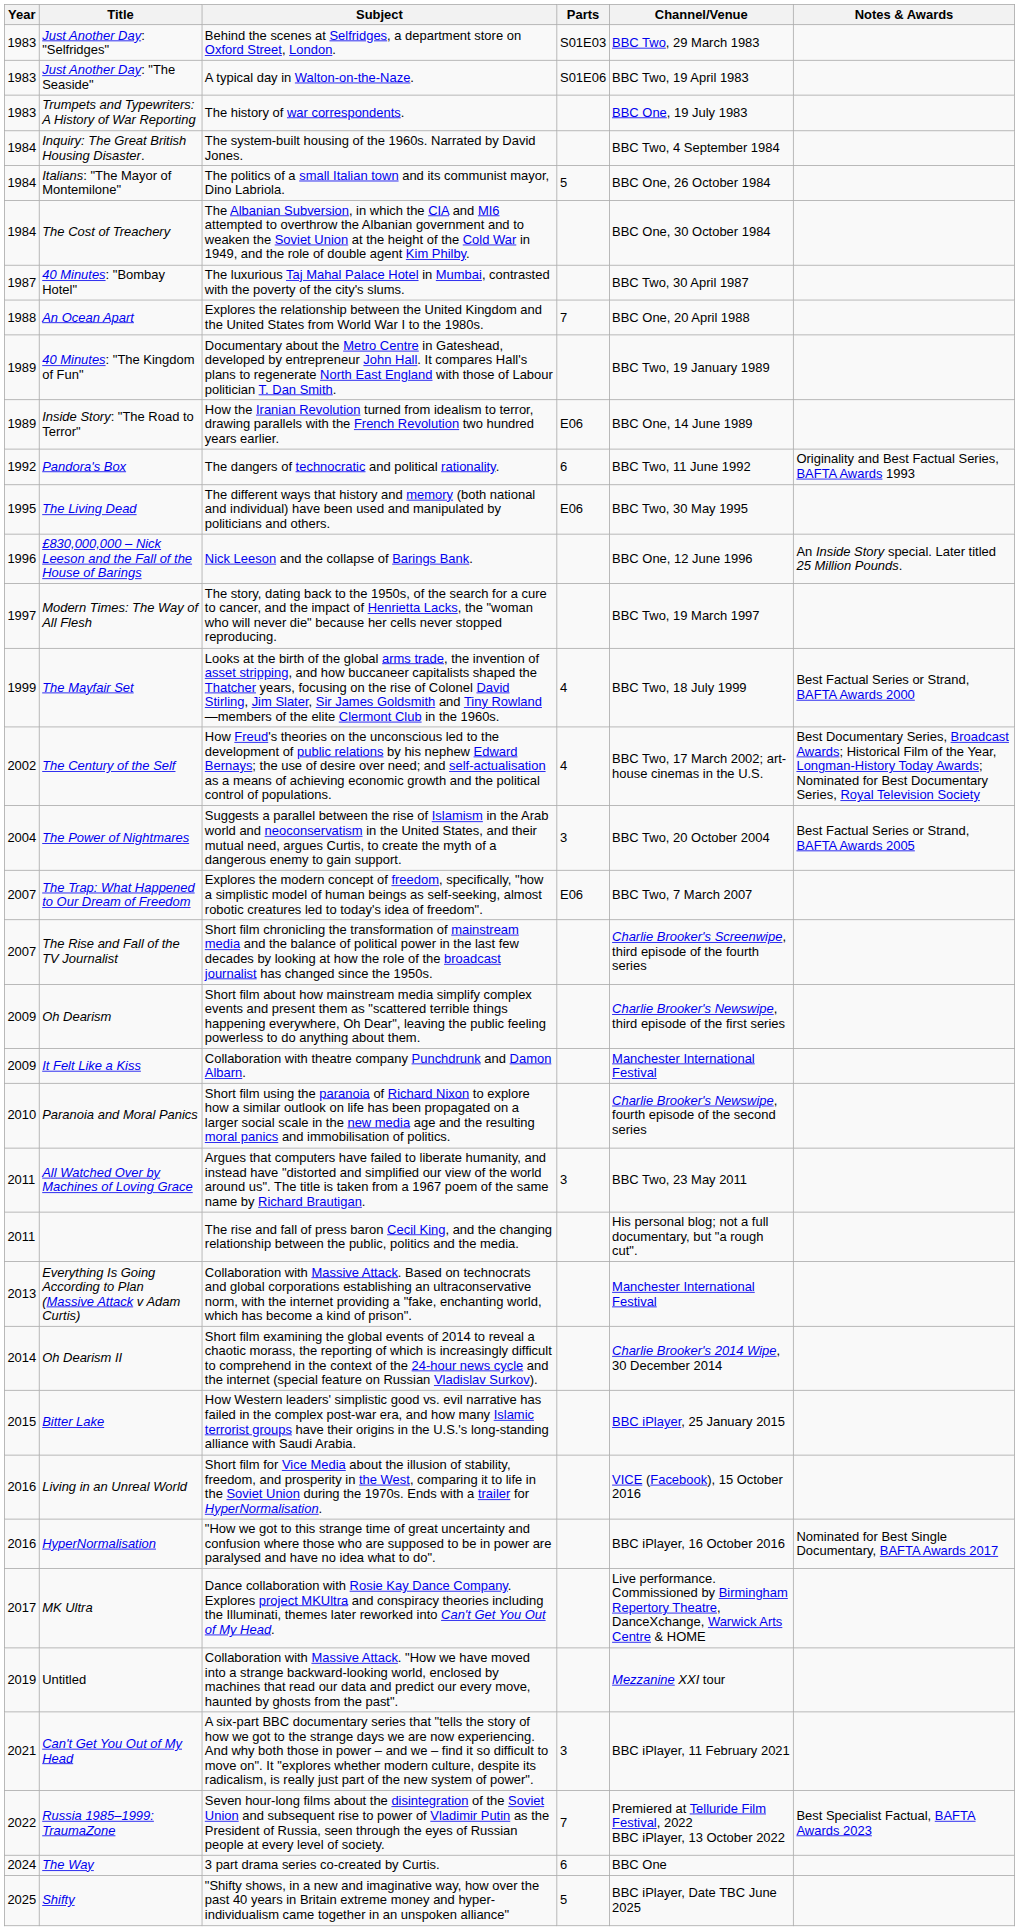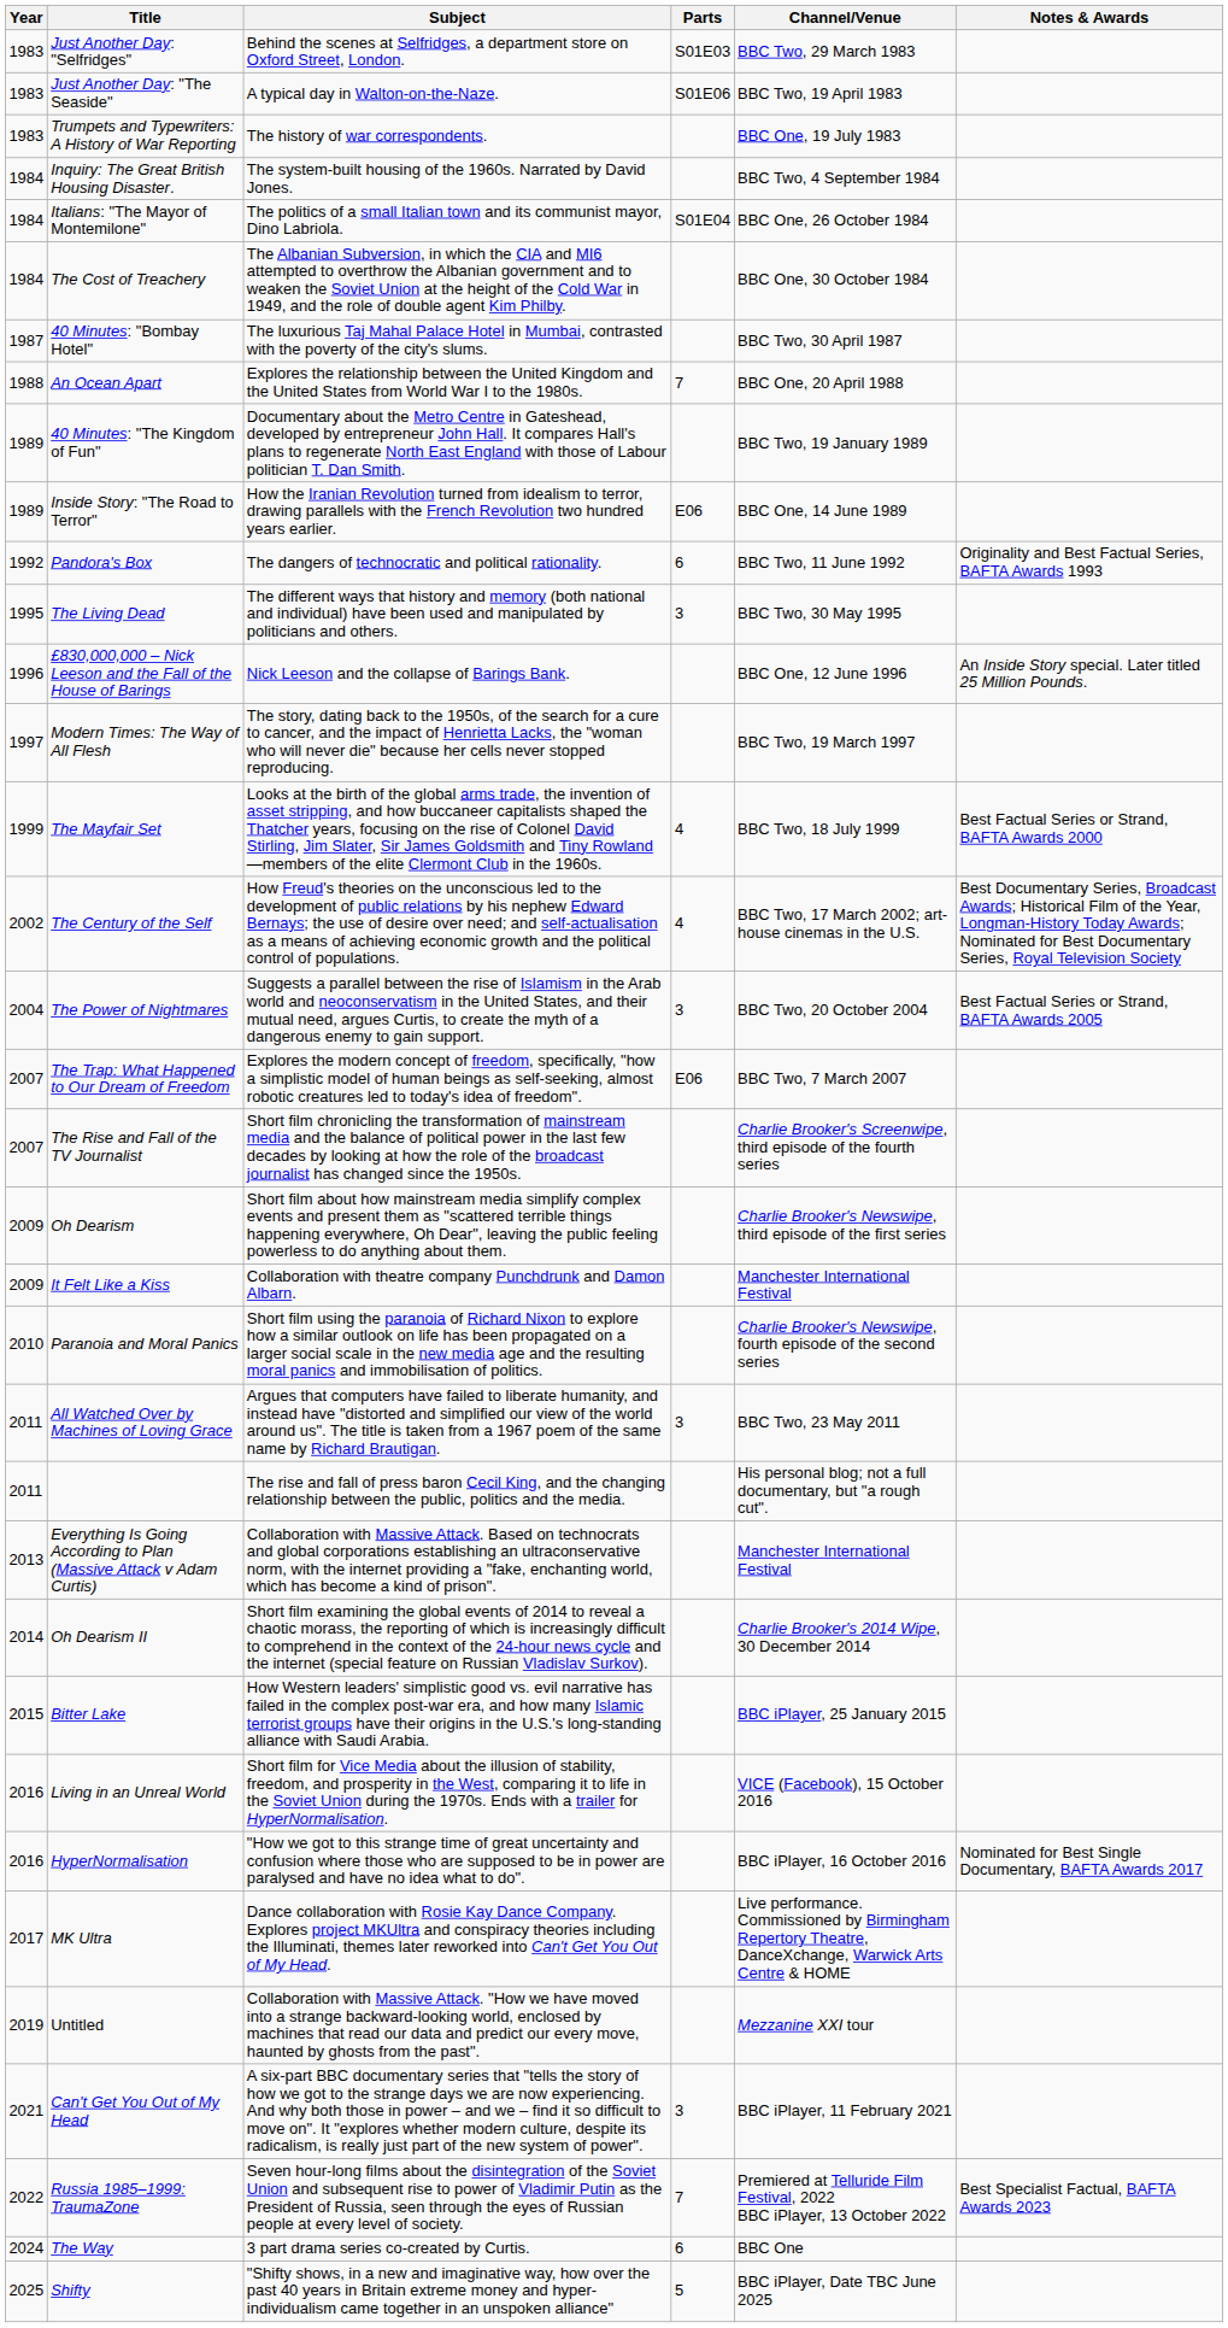Italians: "The Mayor of Montemilone" | Parts: 5 -> S01E04
The Living Dead | Parts: E06 -> 3
